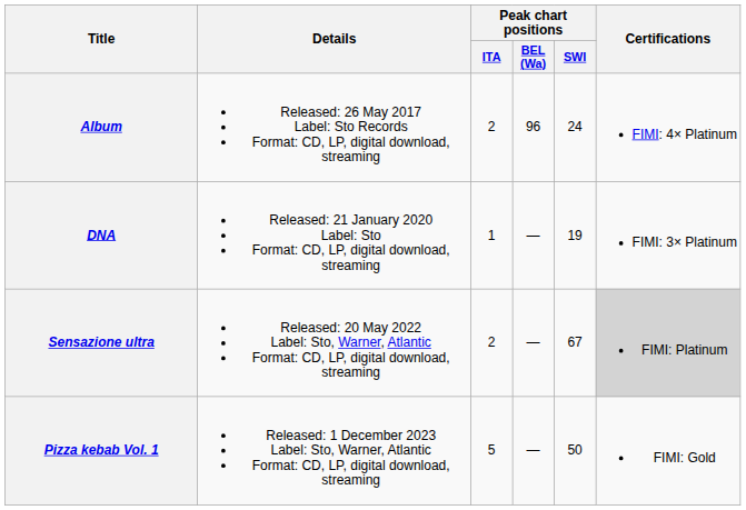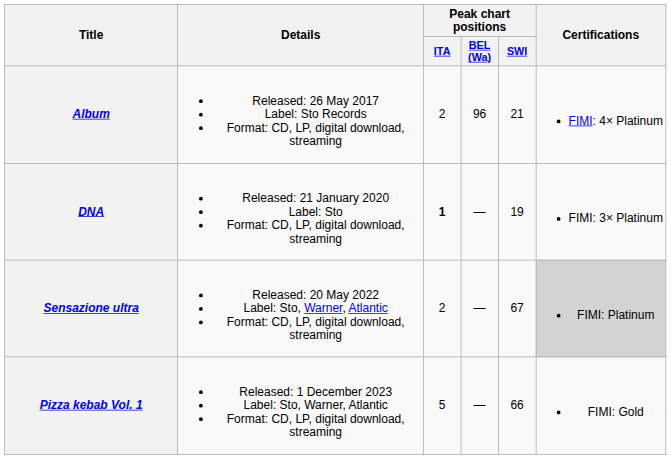Album | Peak chart positions / SWI: 24 -> 21
DNA | Peak chart positions / ITA: normal -> bold
Pizza kebab Vol. 1 | Peak chart positions / SWI: 50 -> 66
